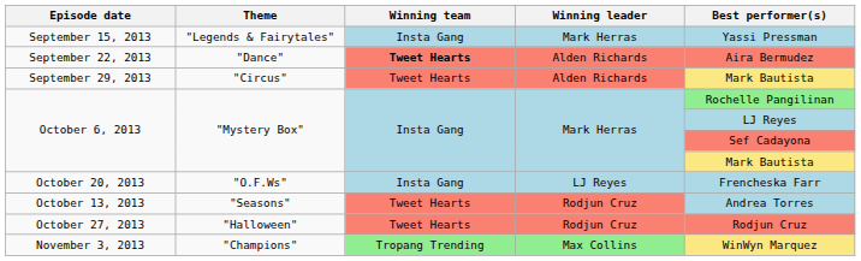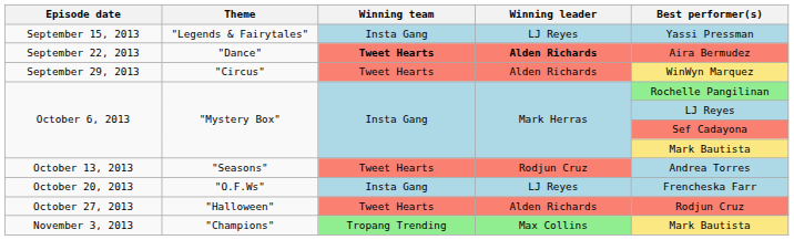September 15, 2013 | Winning leader: Mark Herras -> LJ Reyes
September 22, 2013 | Winning leader: normal -> bold
September 29, 2013 | Best performer(s): Mark Bautista -> WinWyn Marquez
rows swapped: October 13, 2013 <-> October 20, 2013
October 27, 2013 | Winning leader: Rodjun Cruz -> Alden Richards
November 3, 2013 | Best performer(s): WinWyn Marquez -> Mark Bautista
